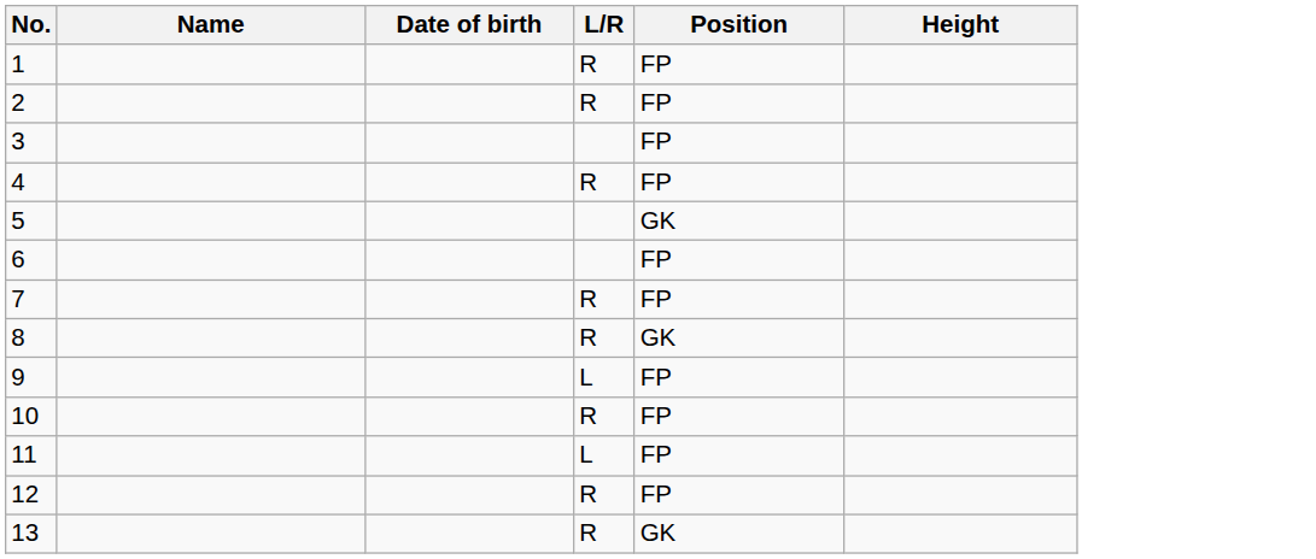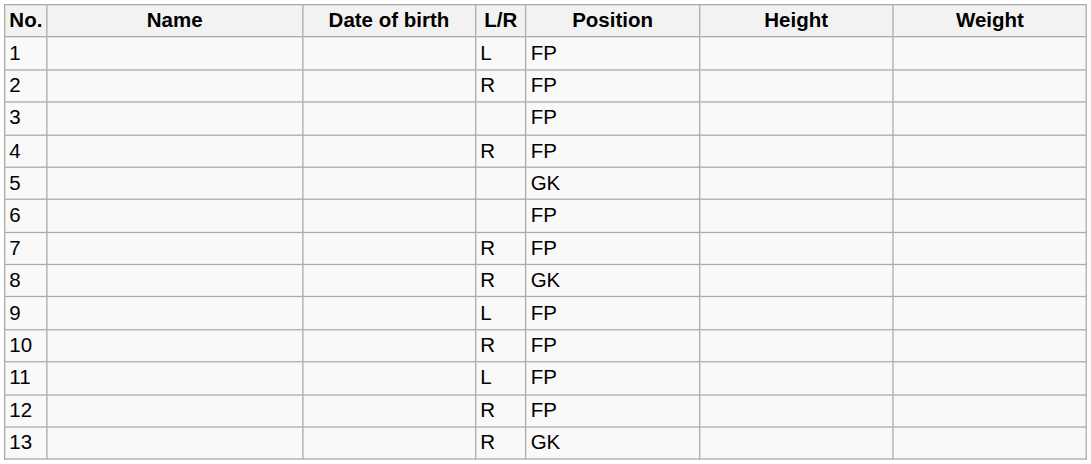+ column: Weight
1 | L/R: R -> L
